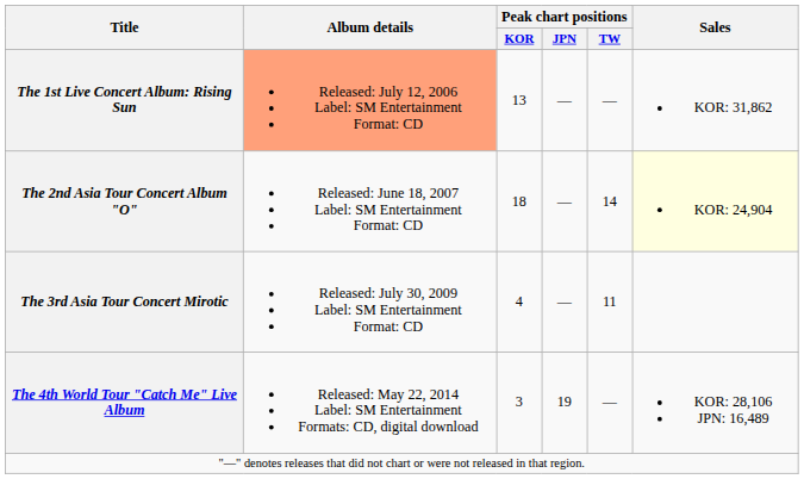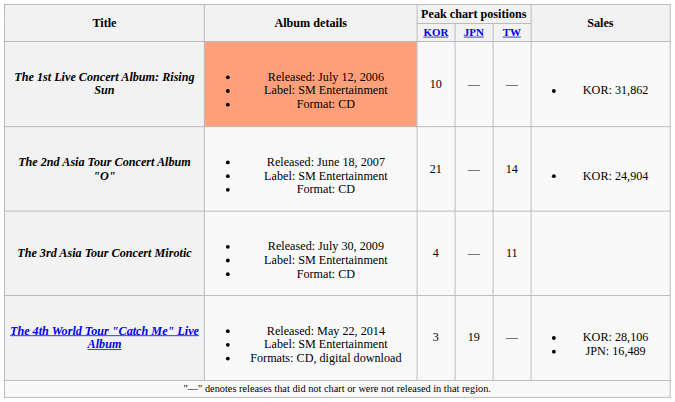The 1st Live Concert Album: Rising Sun | Peak chart positions / KOR: 13 -> 10
The 2nd Asia Tour Concert Album "O" | Peak chart positions / KOR: 18 -> 21
The 2nd Asia Tour Concert Album "O" | Sales: lightyellow background -> no background
